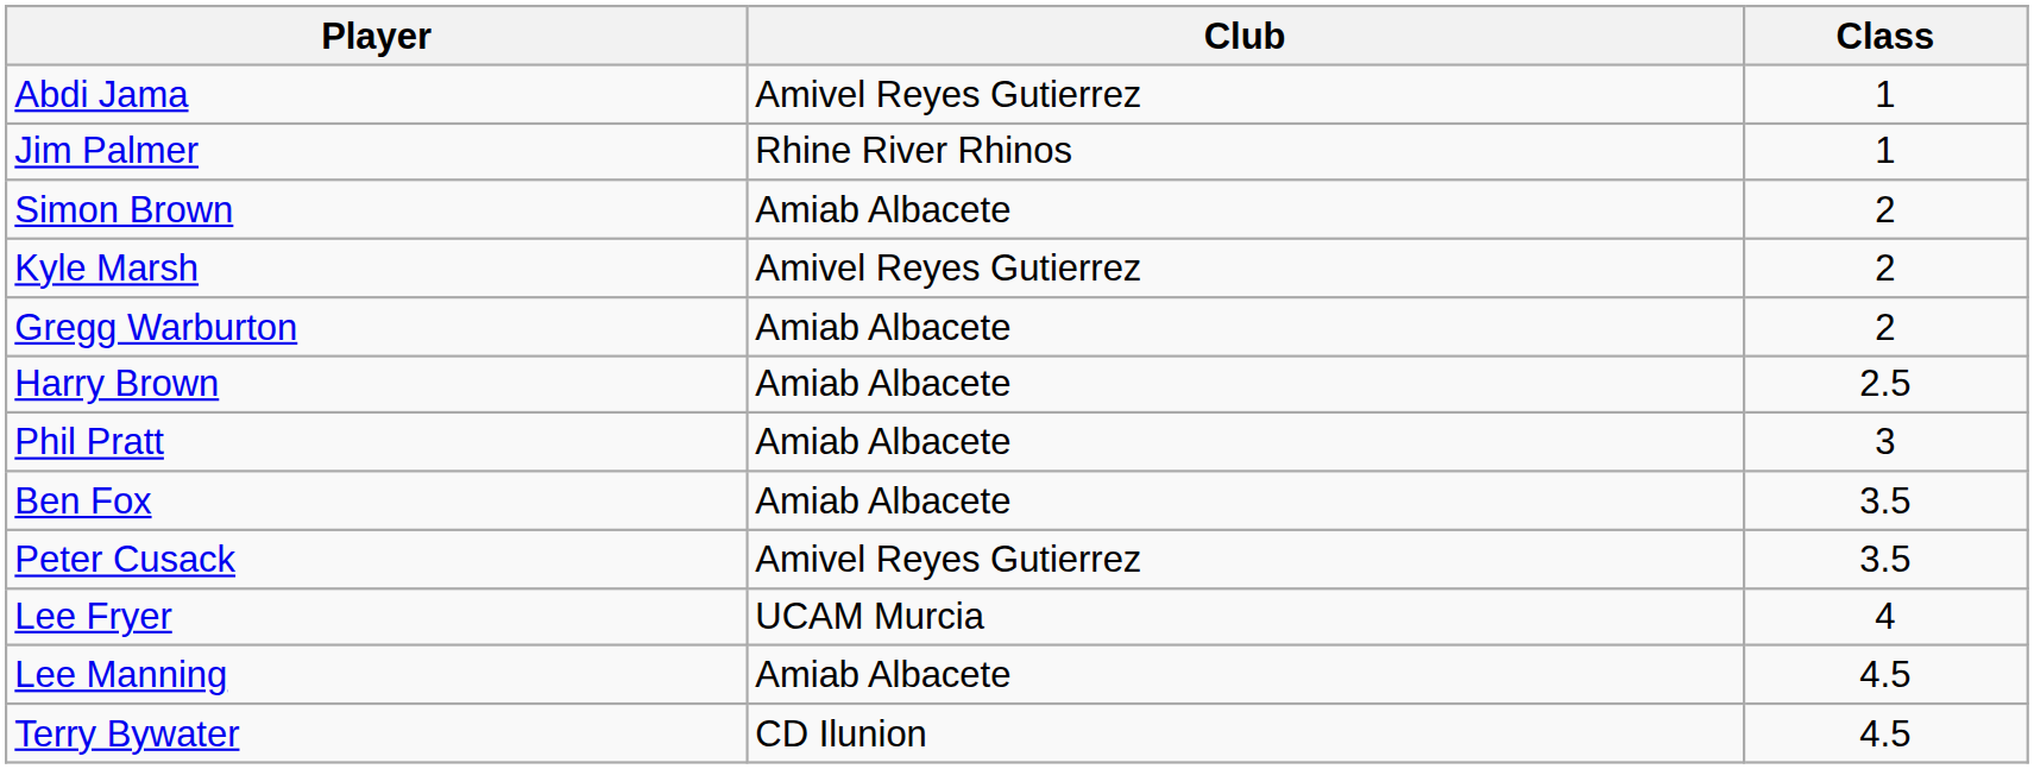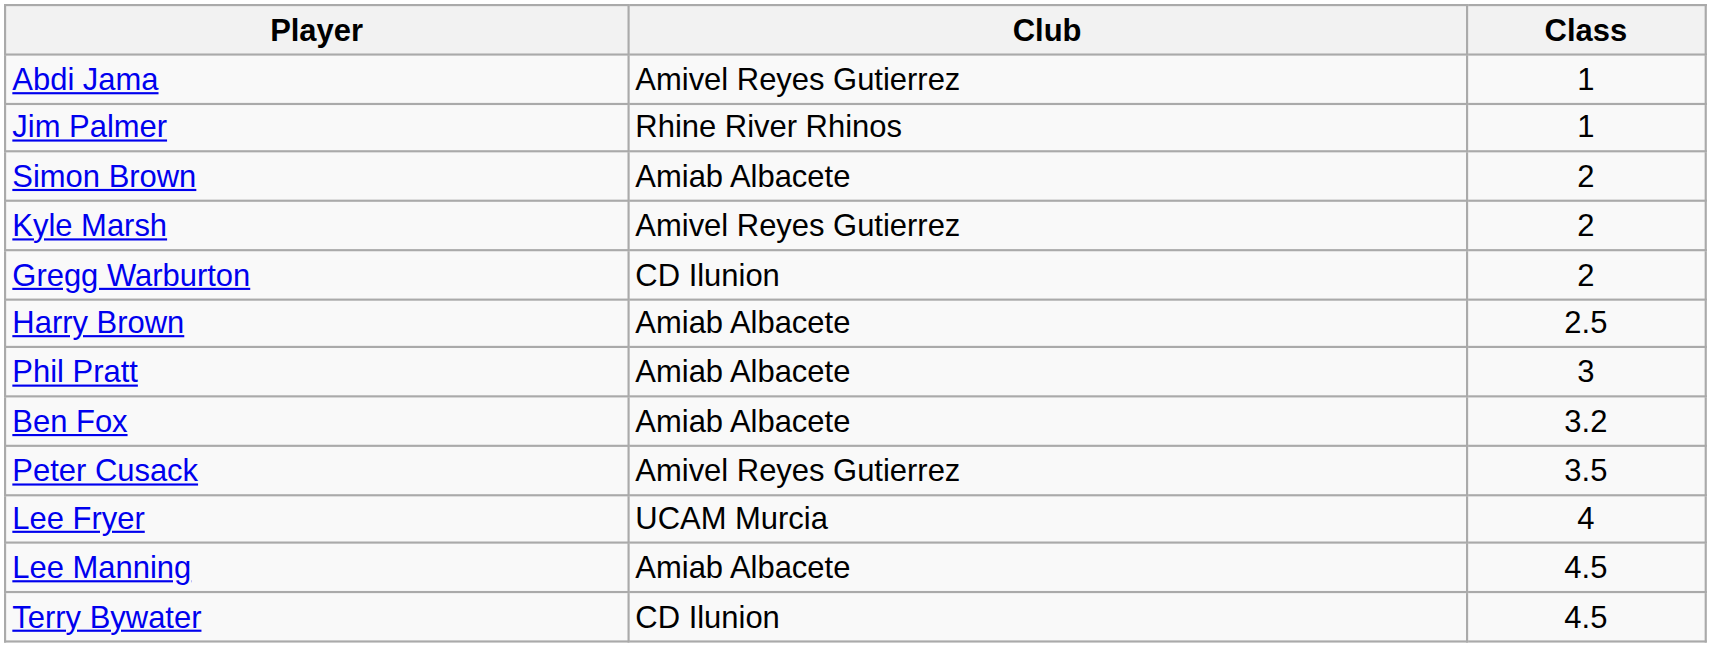Gregg Warburton | Club: Amiab Albacete -> CD Ilunion
Ben Fox | Class: 3.5 -> 3.2
